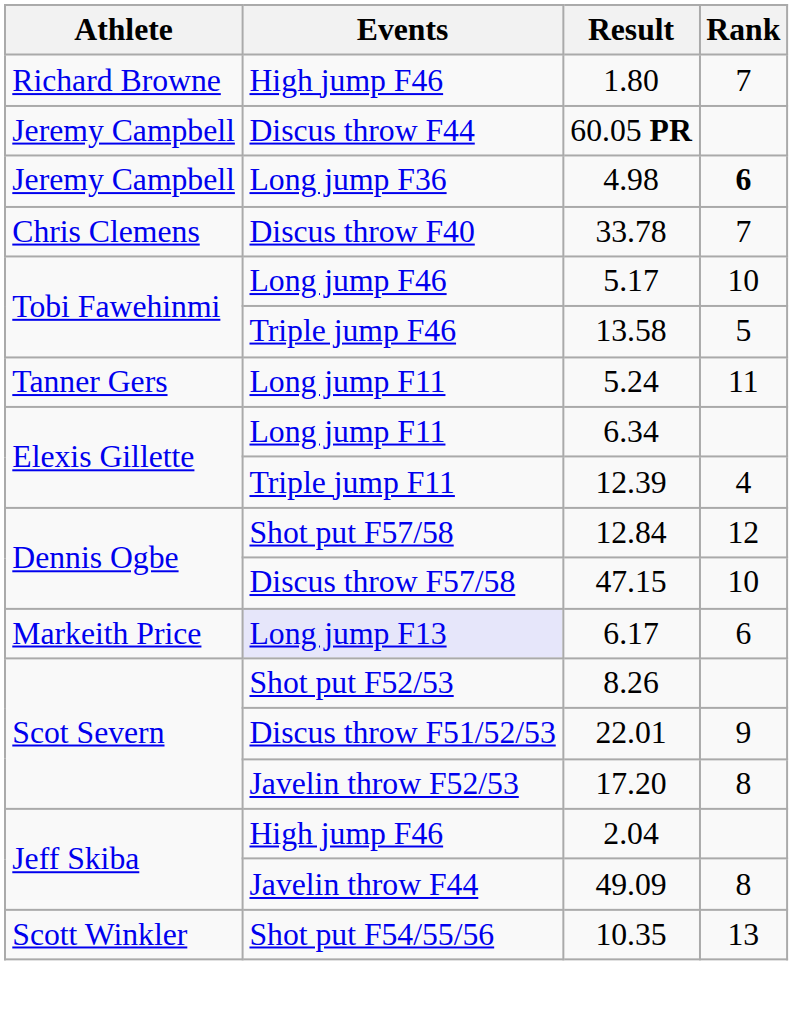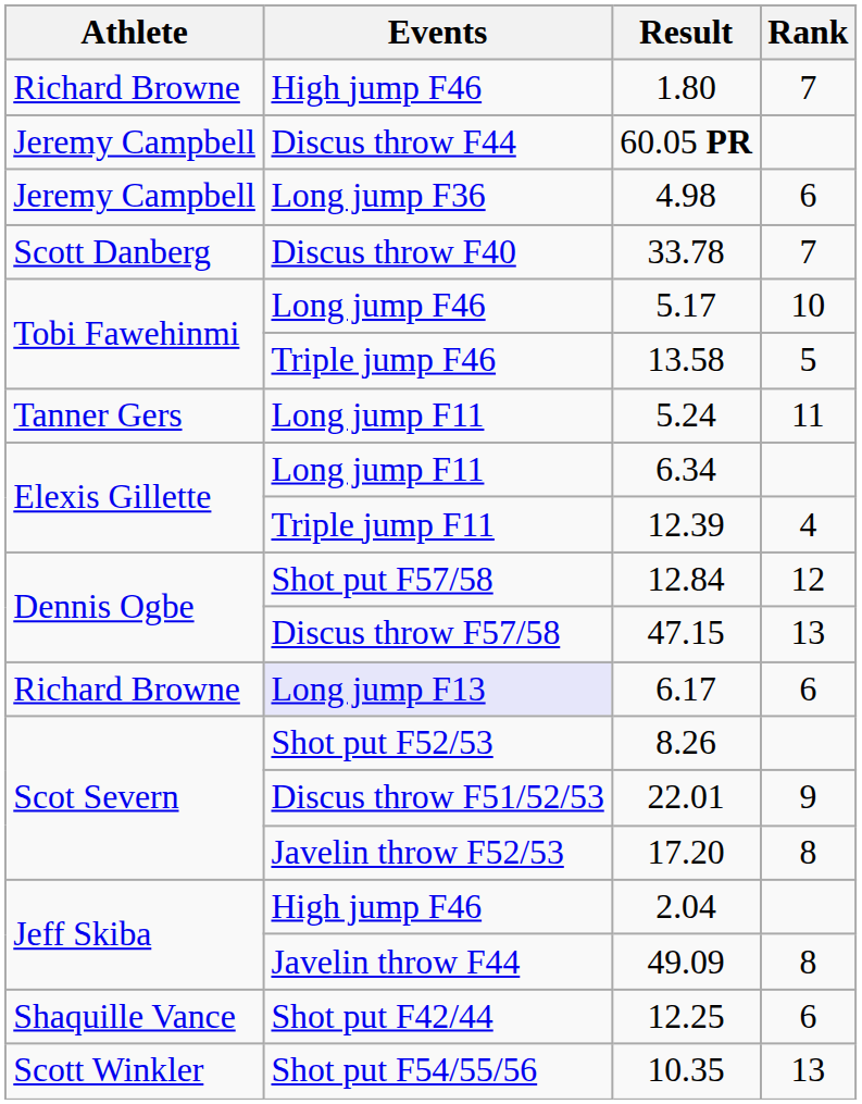4.98 | Rank: bold -> normal
33.78 | Athlete: Chris Clemens -> Scott Danberg
47.15 | Rank: 10 -> 13
6.17 | Athlete: Markeith Price -> Richard Browne
+ row: Shaquille Vance | Shot put F42/44 | 12.25 | 6
